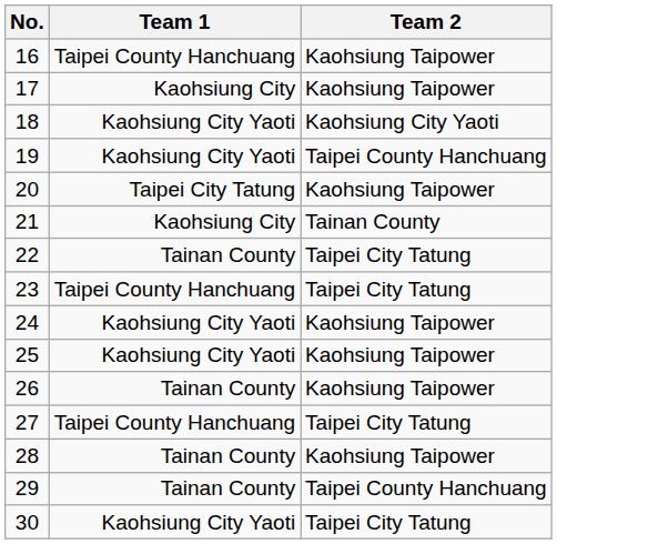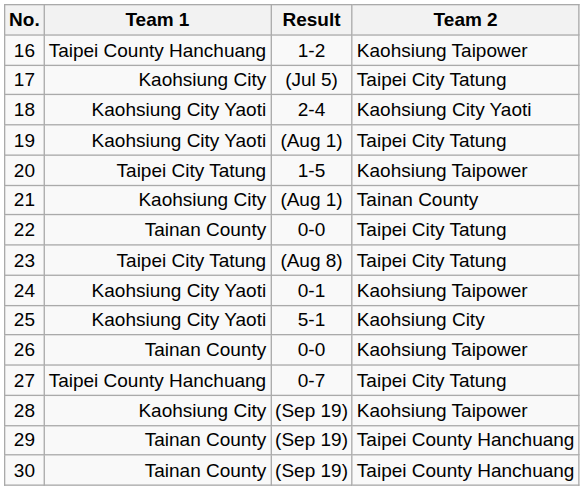+ column: Result | 1-2 | (Jul 5) | 2-4 | (Aug 1) | 1-5 | (Aug 1) | 0-0 | (Aug 8) | 0-1 | 5-1 | 0-0 | 0-7 | (Sep 19) | (Sep 19) | (Sep 19)
17 | Team 2: Kaohsiung Taipower -> Taipei City Tatung
19 | Team 2: Taipei County Hanchuang -> Taipei City Tatung
23 | Team 1: Taipei County Hanchuang -> Taipei City Tatung
25 | Team 2: Kaohsiung Taipower -> Kaohsiung City
28 | Team 1: Tainan County -> Kaohsiung City
30 | Team 1: Kaohsiung City Yaoti -> Tainan County
30 | Team 2: Taipei City Tatung -> Taipei County Hanchuang
